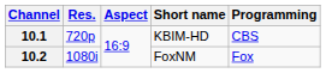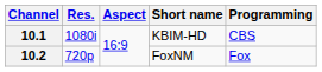10.1 | Res.: 720p -> 1080i
10.2 | Res.: 1080i -> 720p
